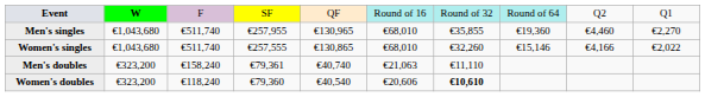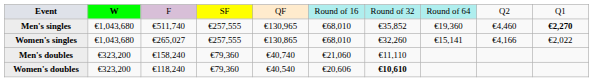Men's singles | column 4: €257,955 -> €257,555
Men's singles | column 7: €35,855 -> €35,852
Men's singles | column 10: normal -> bold
Women's singles | column 3: €511,740 -> €265,027
Women's singles | column 8: €15,146 -> €15,141
Men's doubles | column 4: €79,361 -> €79,360
Men's doubles | column 6: €21,063 -> €21,060
